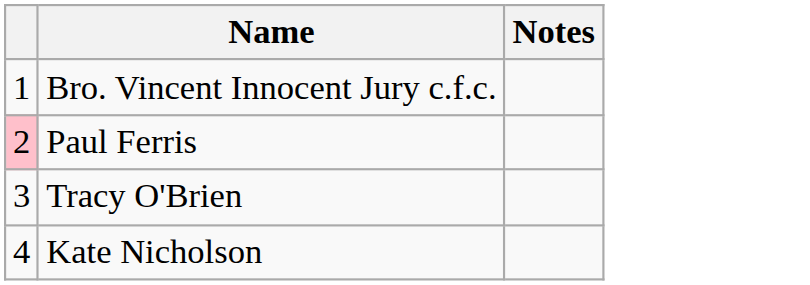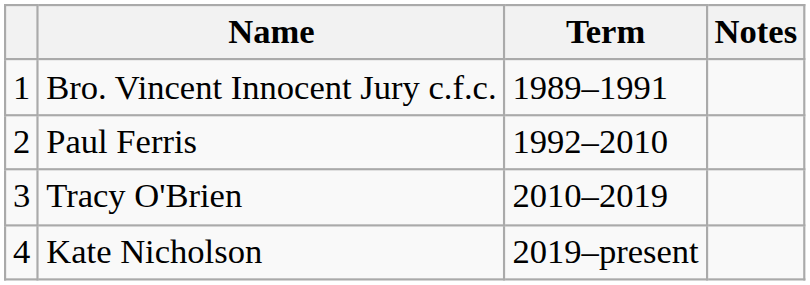+ column: Term | 1989–1991 | 1992–2010 | 2010–2019 | 2019–present
Paul Ferris | column 1: pink background -> no background
